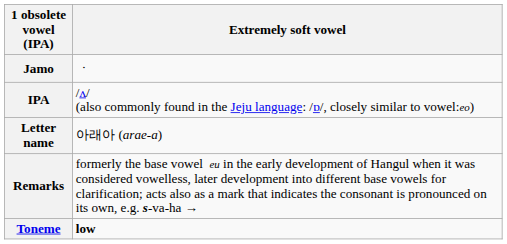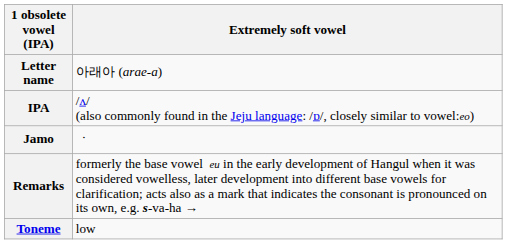rows swapped: Jamo <-> Letter name
Toneme | Extremely soft vowel: bold -> normal
